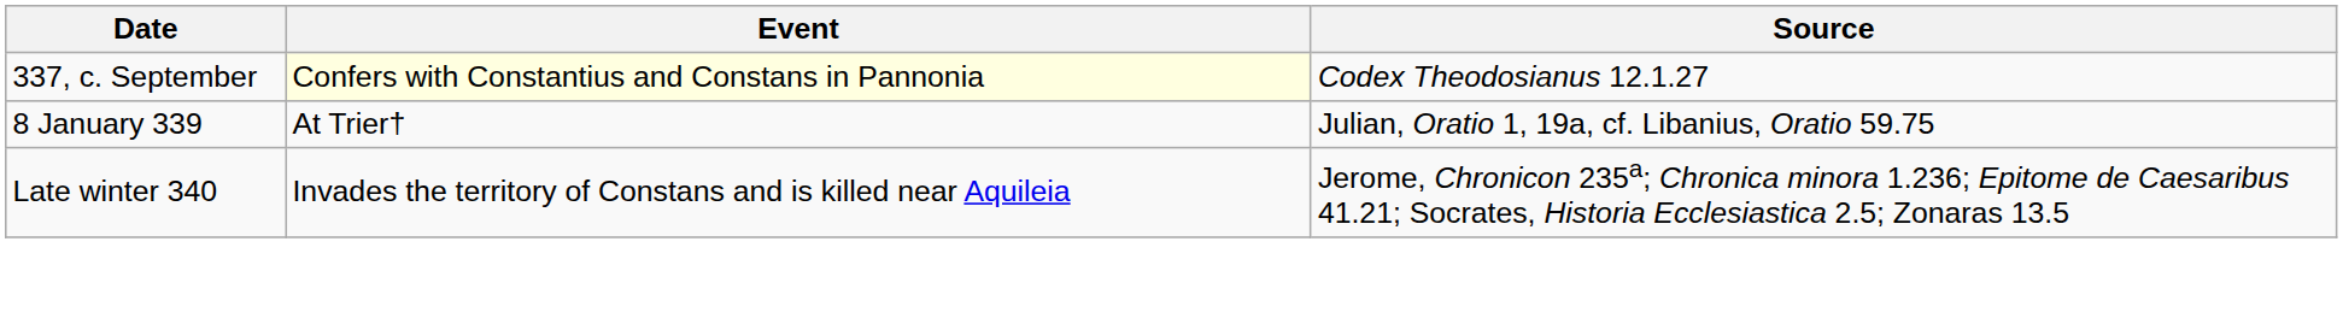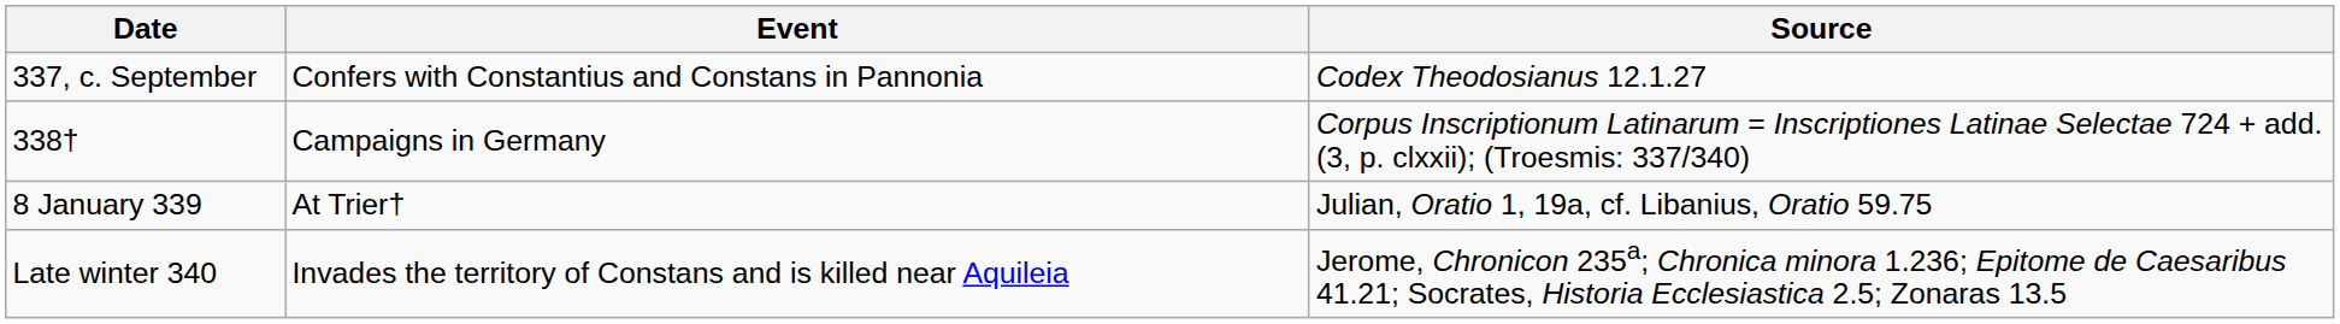337, c. September | Event: lightyellow background -> no background
+ row: 338† | Campaigns in Germany | Corpus Inscriptionum Latinarum = Inscriptiones Latinae Selectae 724 + add. (3, p. clxxii); (Troesmis: 337/340)
